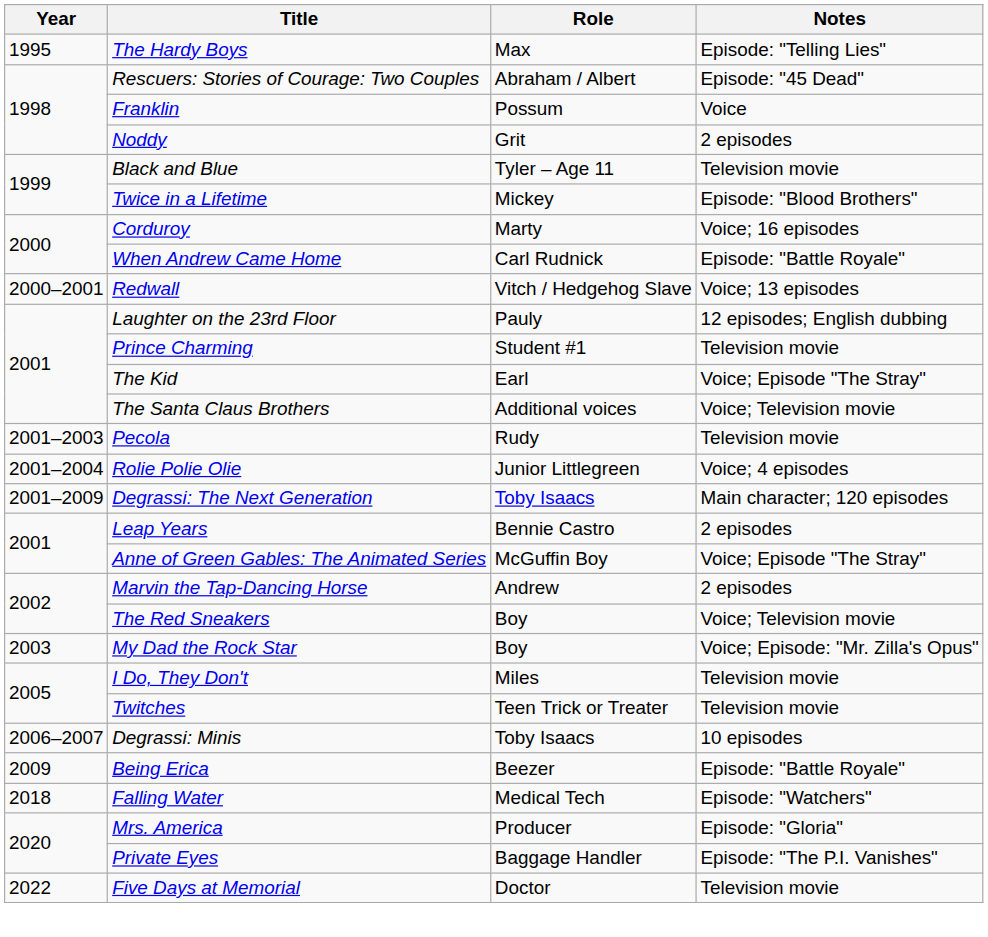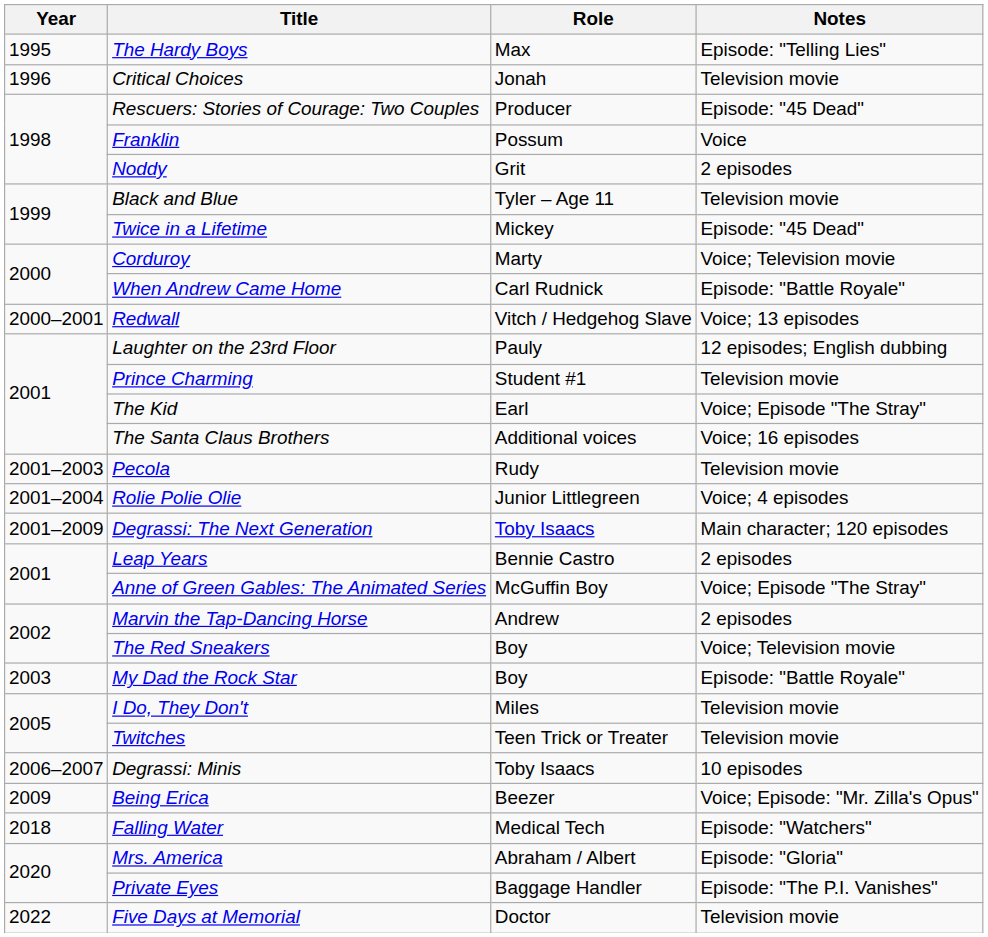+ row: 1996 | Critical Choices | Jonah | Television movie
Rescuers: Stories of Courage: Two Couples | Role: Abraham / Albert -> Producer
Twice in a Lifetime | Notes: Episode: "Blood Brothers" -> Episode: "45 Dead"
Corduroy | Notes: Voice; 16 episodes -> Voice; Television movie
The Santa Claus Brothers | Notes: Voice; Television movie -> Voice; 16 episodes
My Dad the Rock Star | Notes: Voice; Episode: "Mr. Zilla's Opus" -> Episode: "Battle Royale"
Being Erica | Notes: Episode: "Battle Royale" -> Voice; Episode: "Mr. Zilla's Opus"
Mrs. America | Role: Producer -> Abraham / Albert
